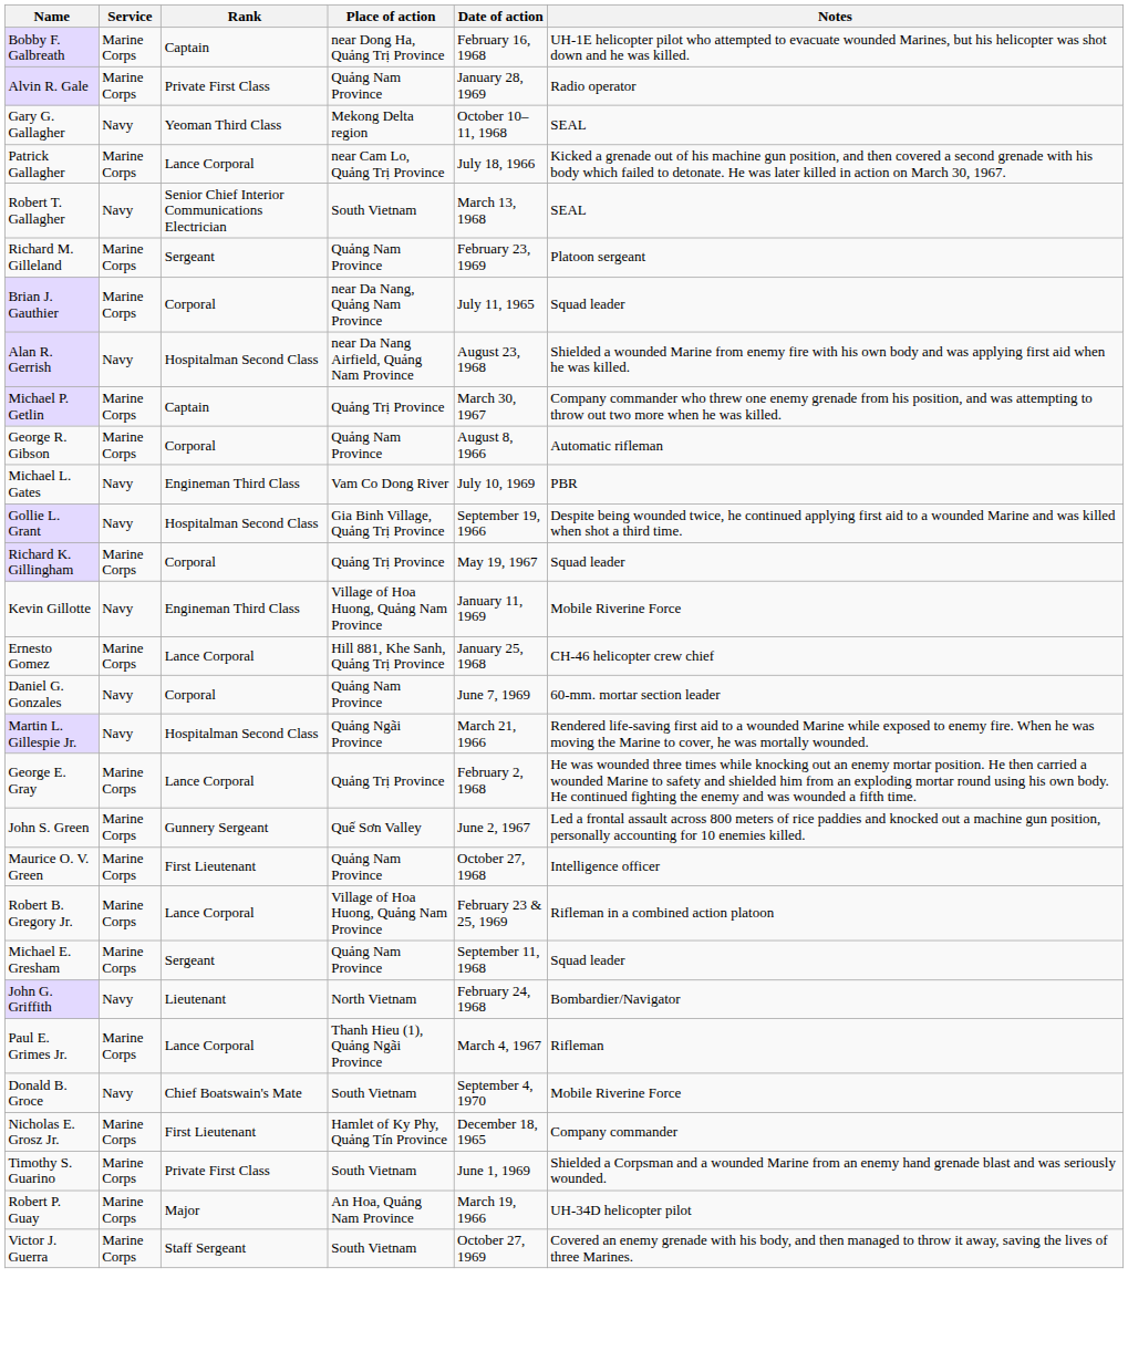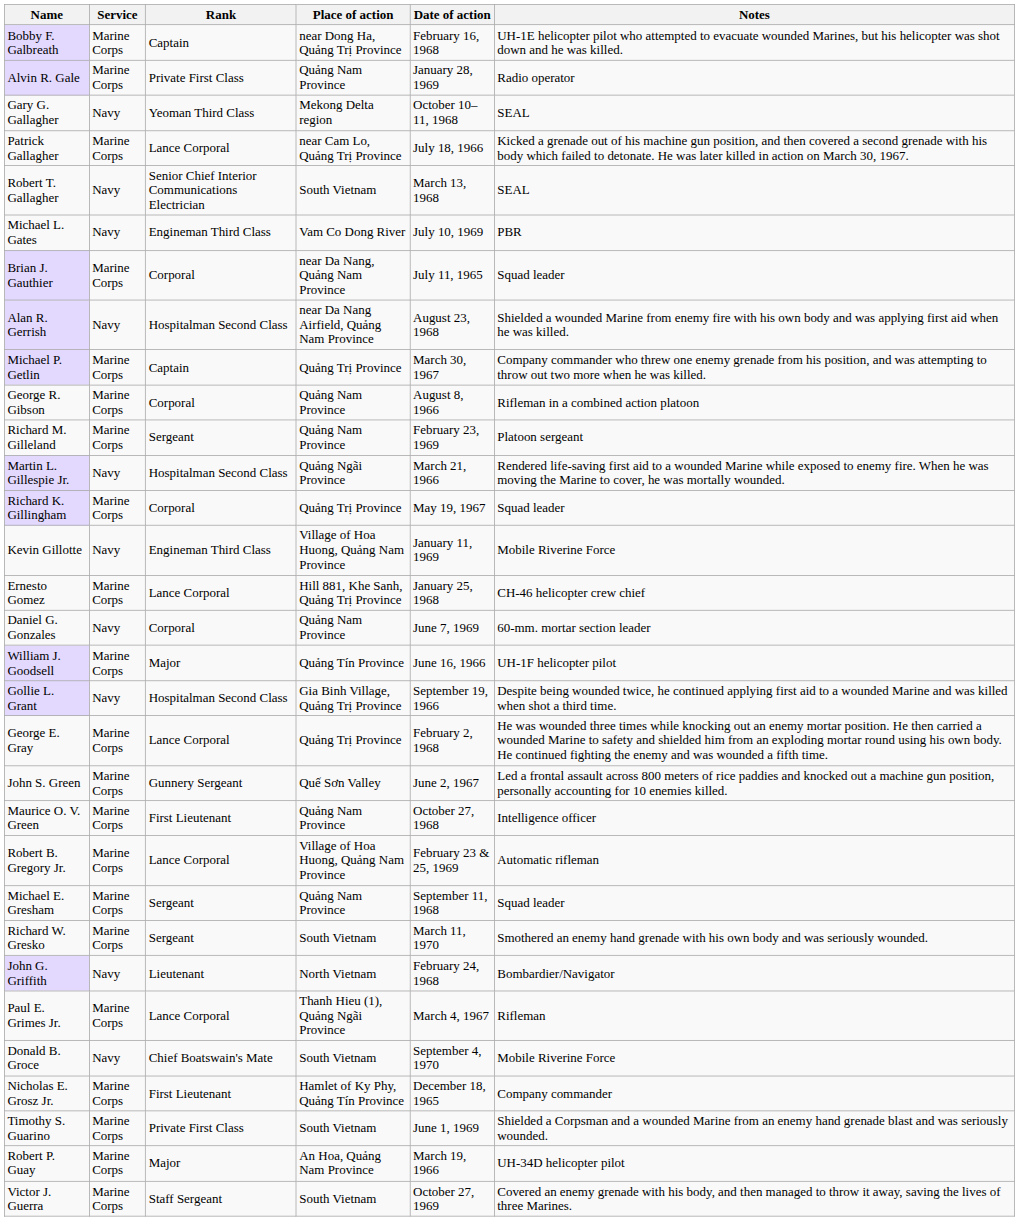rows swapped: Michael L. Gates <-> Richard M. Gilleland
George R. Gibson | Notes: Automatic rifleman -> Rifleman in a combined action platoon
rows swapped: Martin L. Gillespie Jr. <-> Gollie L. Grant
+ row: William J. Goodsell | Marine Corps | Major | Quảng Tín Province | June 16, 1966 | UH-1F helicopter pilot
Robert B. Gregory Jr. | Notes: Rifleman in a combined action platoon -> Automatic rifleman
+ row: Richard W. Gresko | Marine Corps | Sergeant | South Vietnam | March 11, 1970 | Smothered an enemy hand grenade with his own body and was seriously wounded.
